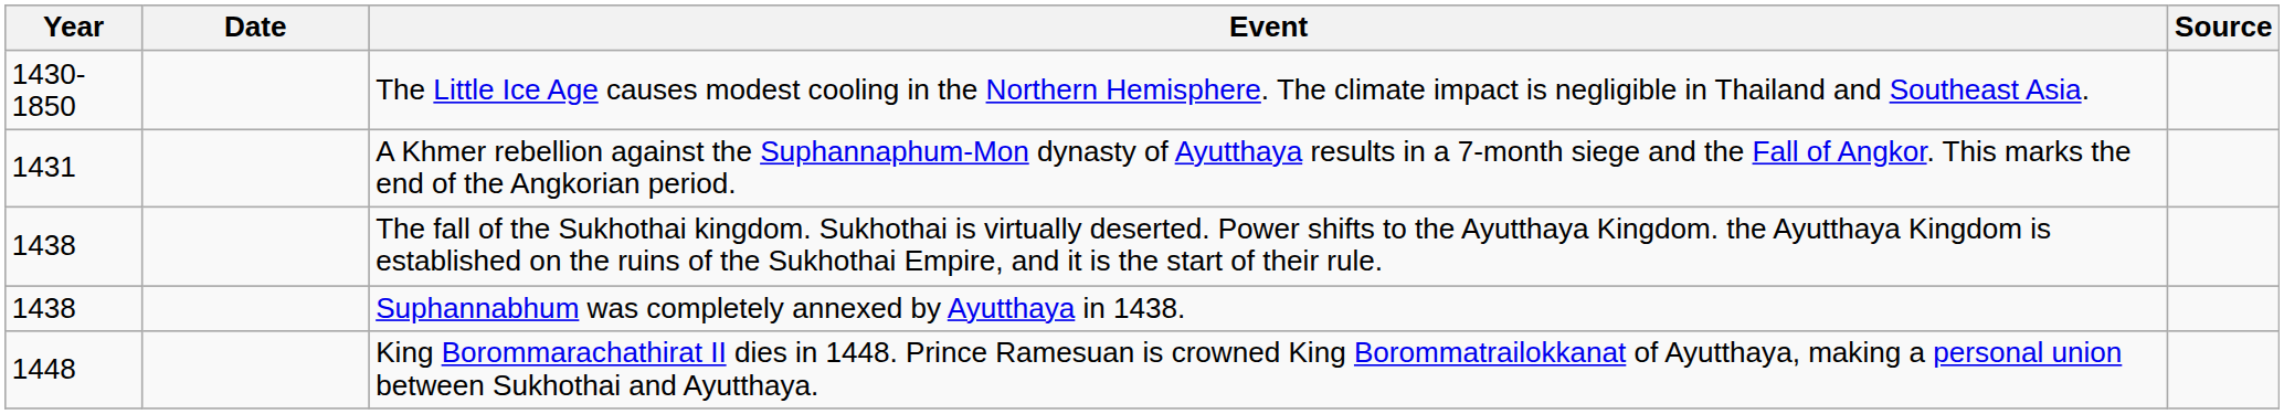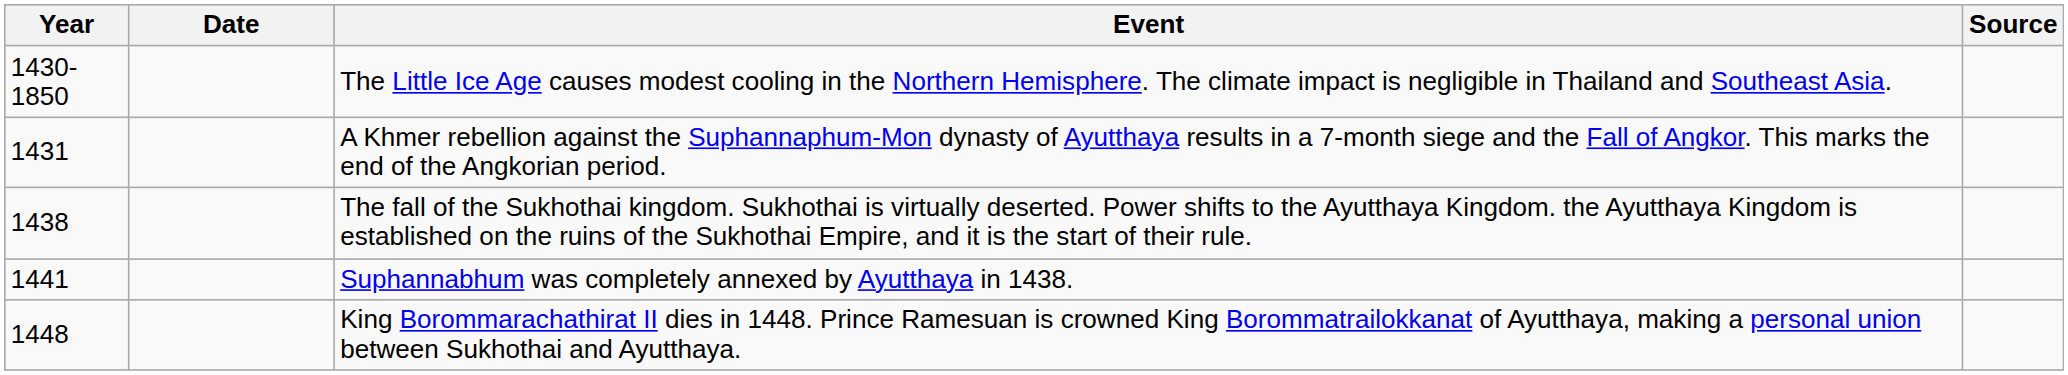Suphannabhum was completely annexed by Ayutthaya in 1438. | Year: 1438 -> 1441
